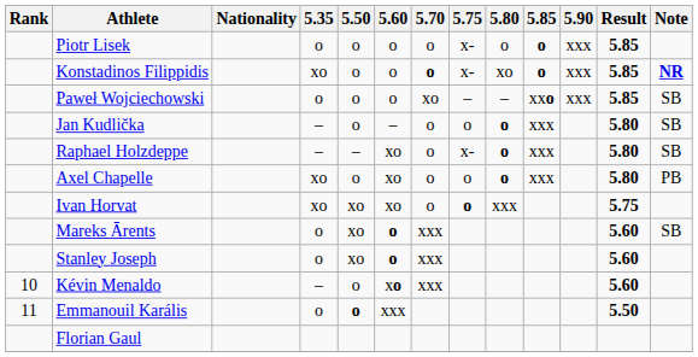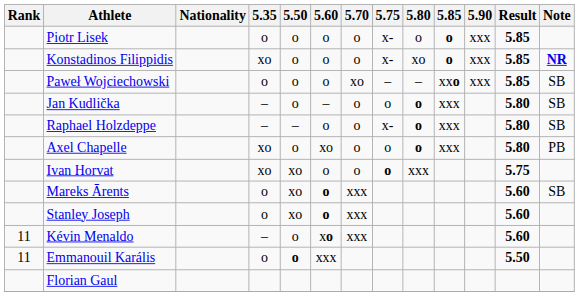Konstadinos Filippidis | 5.70: bold -> normal
Raphael Holzdeppe | 5.60: xo -> o
Ivan Horvat | 5.60: xo -> o
Kévin Menaldo | Rank: 10 -> 11
